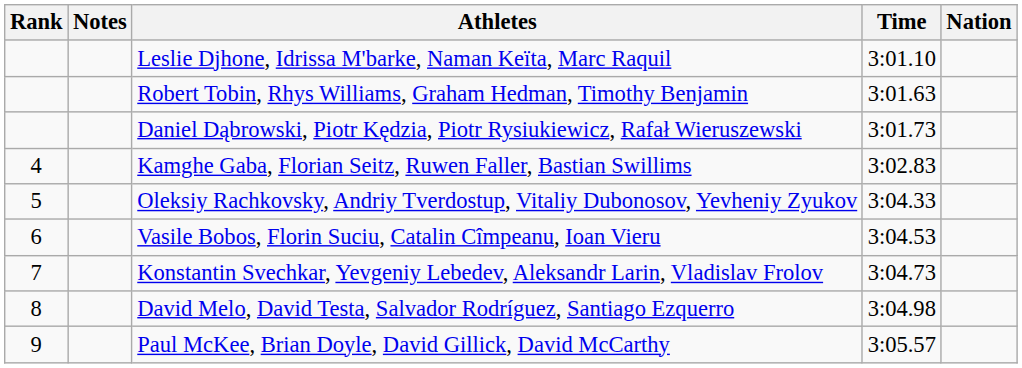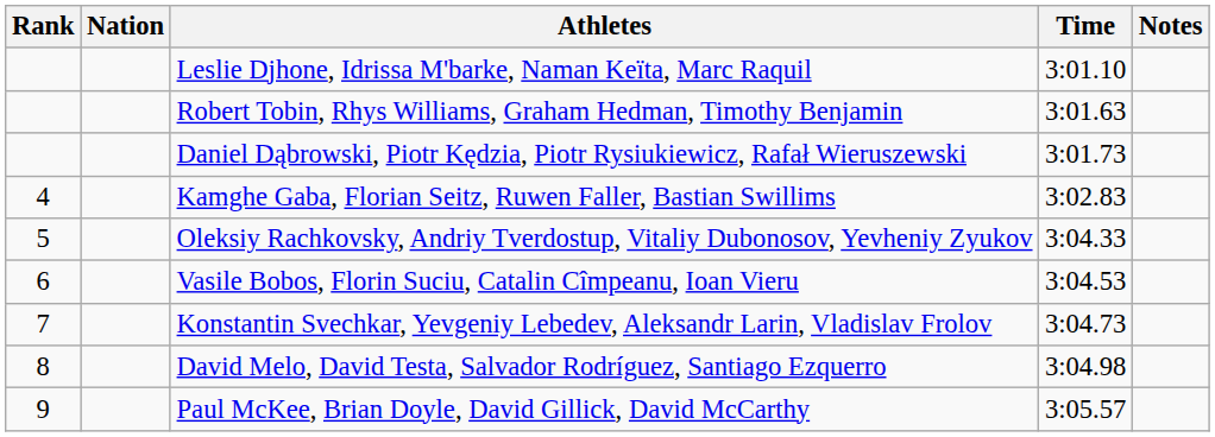columns swapped: Nation <-> Notes
